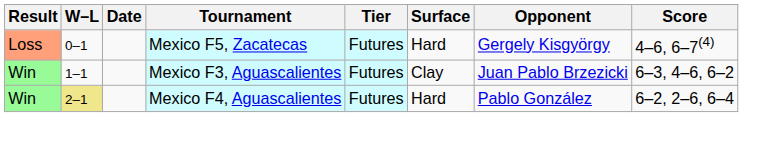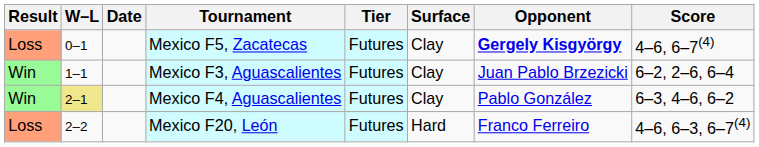Mexico F5, Zacatecas | Surface: Hard -> Clay
Mexico F5, Zacatecas | Opponent: normal -> bold
Mexico F3, Aguascalientes | Score: 6–3, 4–6, 6–2 -> 6–2, 2–6, 6–4
Mexico F4, Aguascalientes | Surface: Hard -> Clay
Mexico F4, Aguascalientes | Score: 6–2, 2–6, 6–4 -> 6–3, 4–6, 6–2
+ row: Loss | 2–2 | Mexico F20, León | Futures | Hard | Franco Ferreiro | 4–6, 6–3, 6–7(4)
